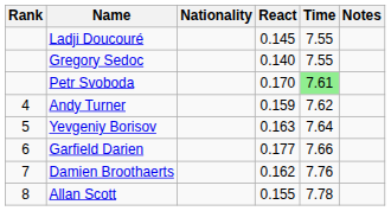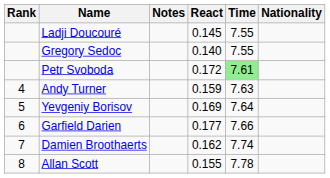columns swapped: Nationality <-> Notes
Petr Svoboda | React: 0.170 -> 0.172
Andy Turner | Time: 7.62 -> 7.63
Yevgeniy Borisov | React: 0.163 -> 0.169
Damien Broothaerts | Time: 7.76 -> 7.74
